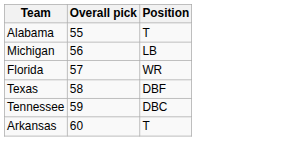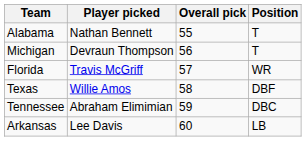+ column: Player picked | Nathan Bennett | Devraun Thompson | Travis McGriff | Willie Amos | Abraham Elimimian | Lee Davis
Michigan | Position: LB -> T
Arkansas | Position: T -> LB
